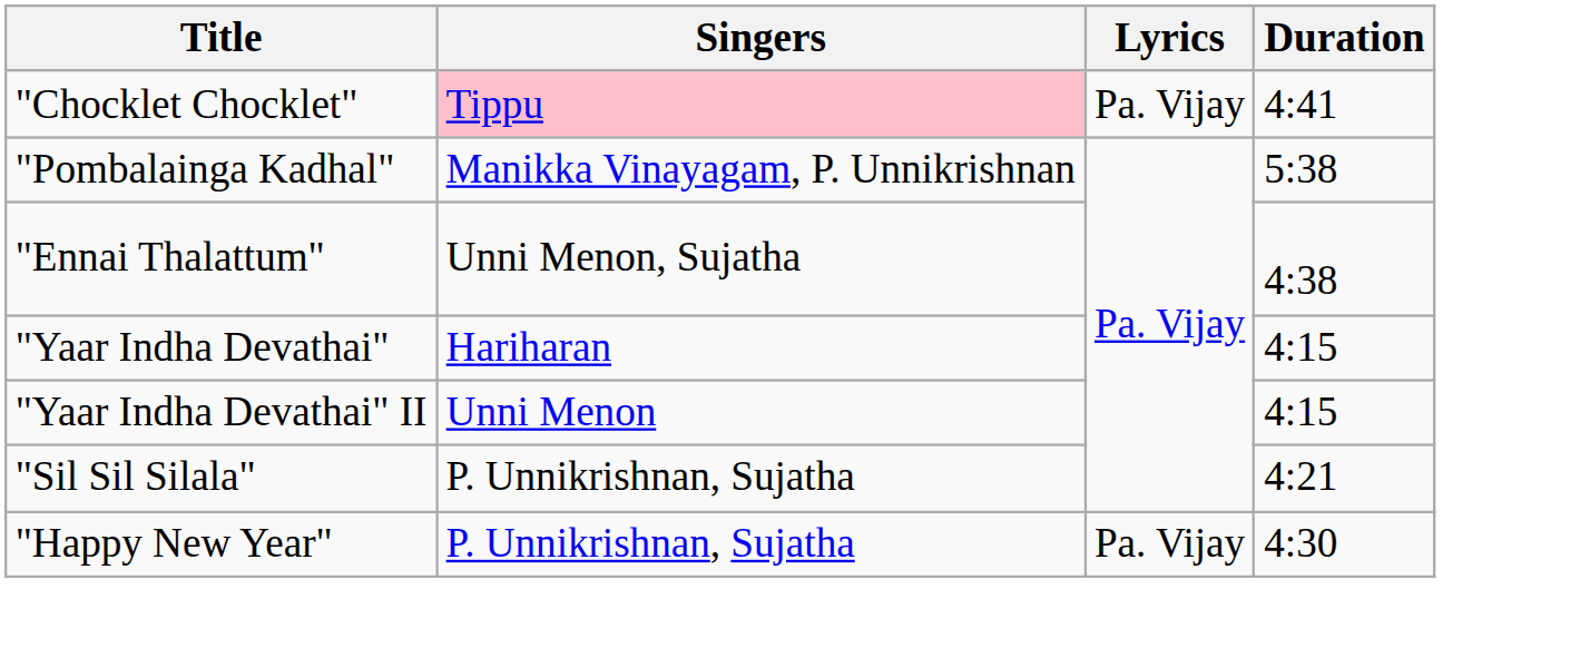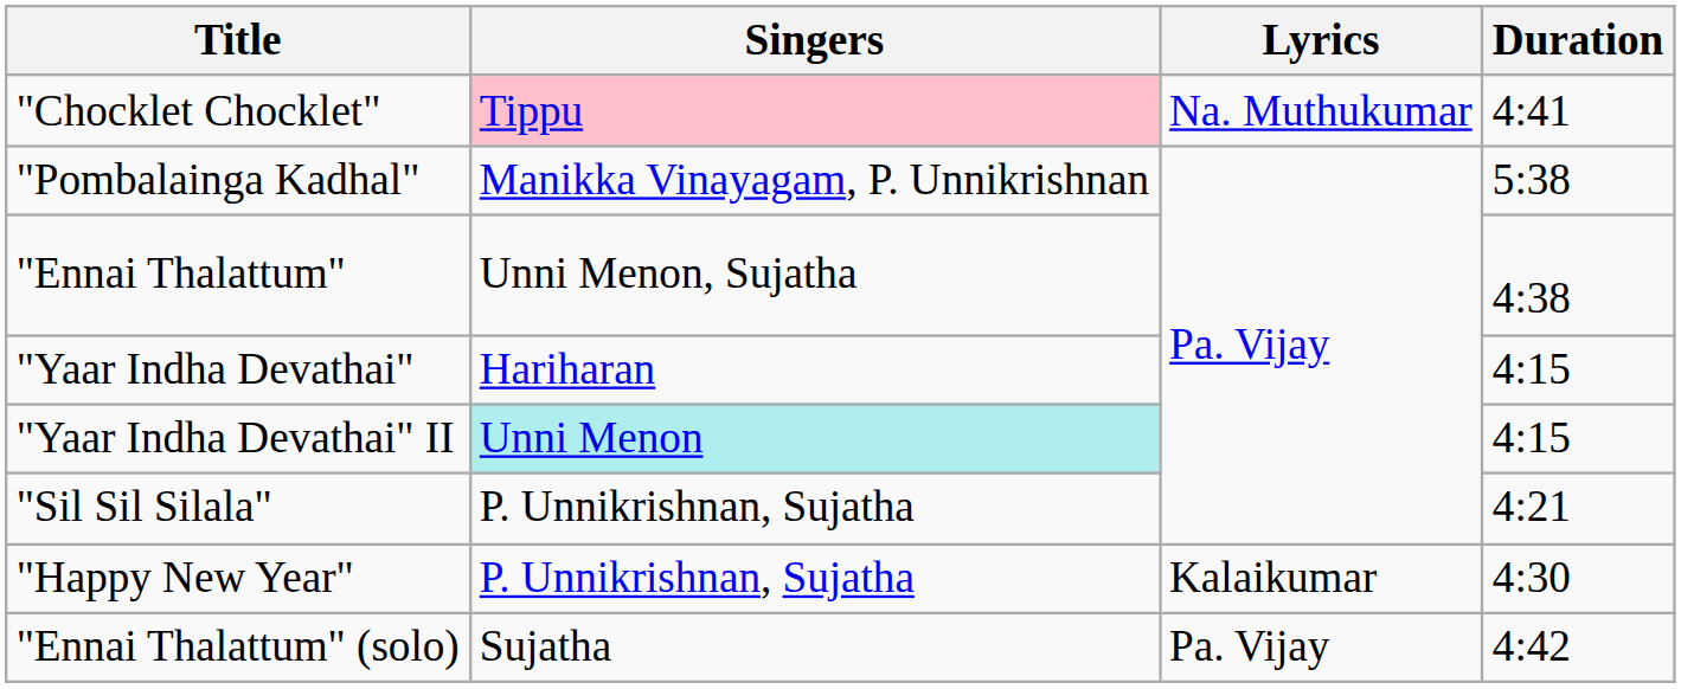"Chocklet Chocklet" | Lyrics: Pa. Vijay -> Na. Muthukumar
"Yaar Indha Devathai" II | Singers: no background -> paleturquoise background
"Happy New Year" | Lyrics: Pa. Vijay -> Kalaikumar
+ row: "Ennai Thalattum" (solo) | Sujatha | Pa. Vijay | 4:42
